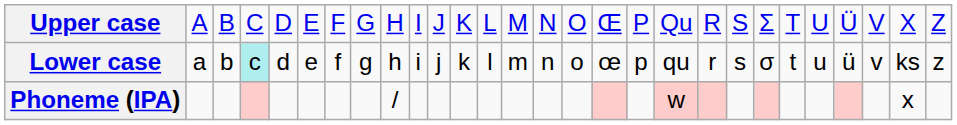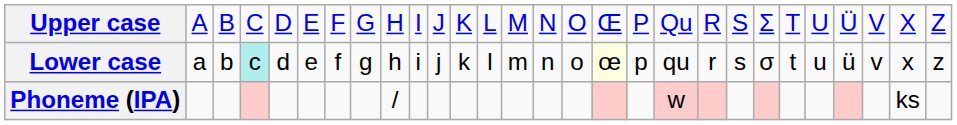Lower case | column 17: no background -> lightyellow background
Lower case | column 27: ks -> x
Phoneme (IPA) | column 27: x -> ks
